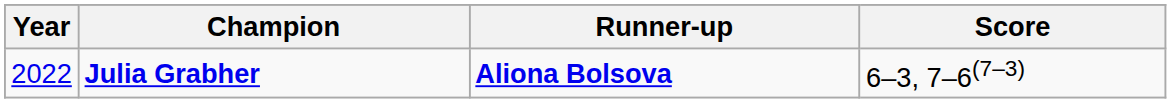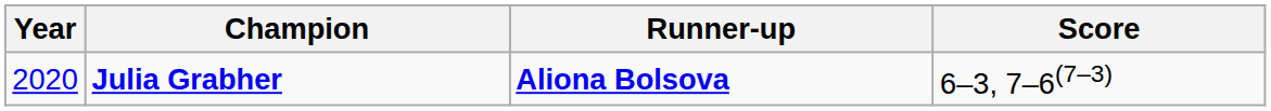Julia Grabher | Year: 2022 -> 2020
